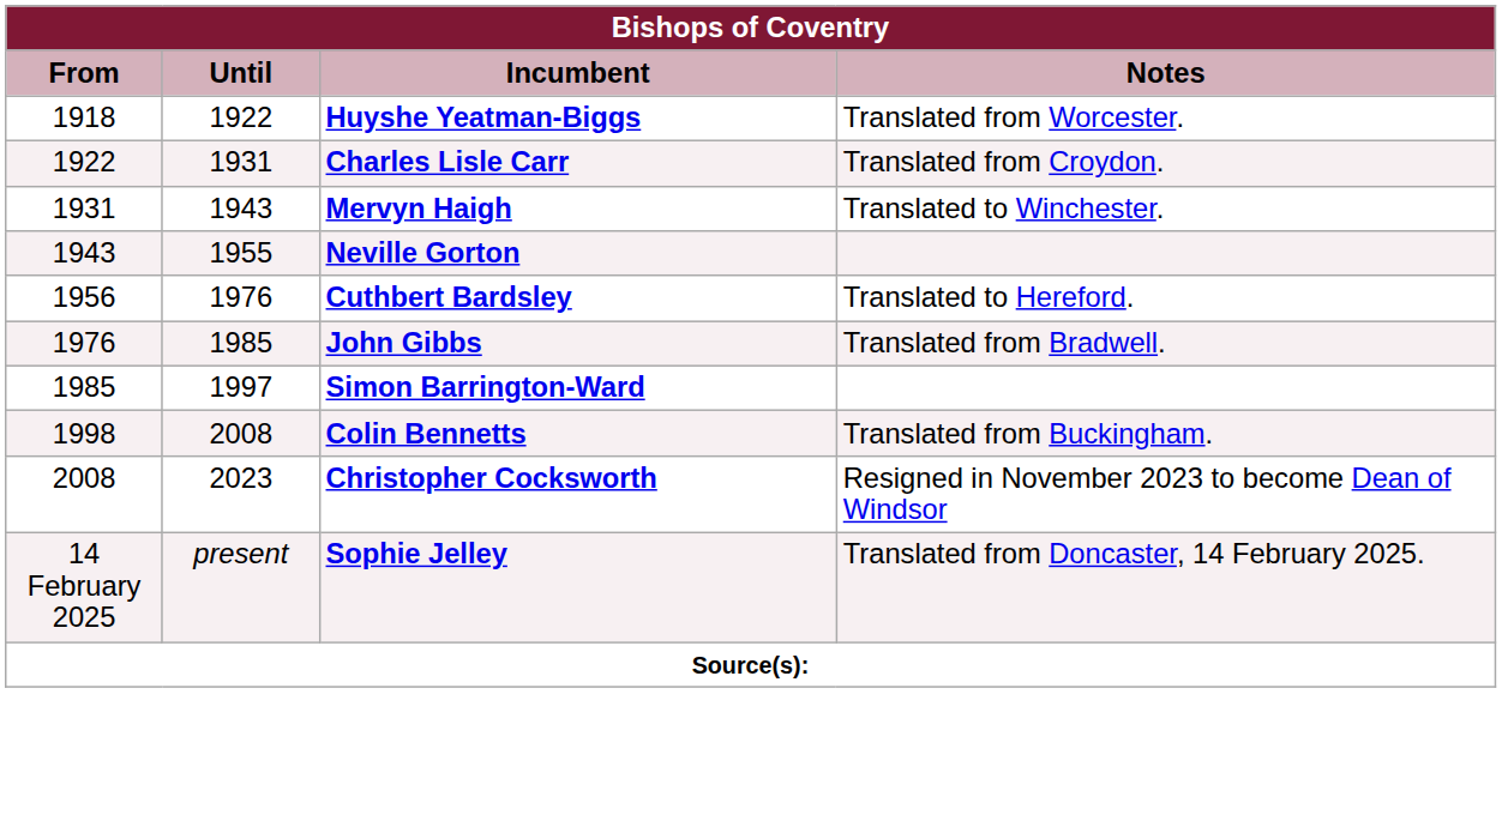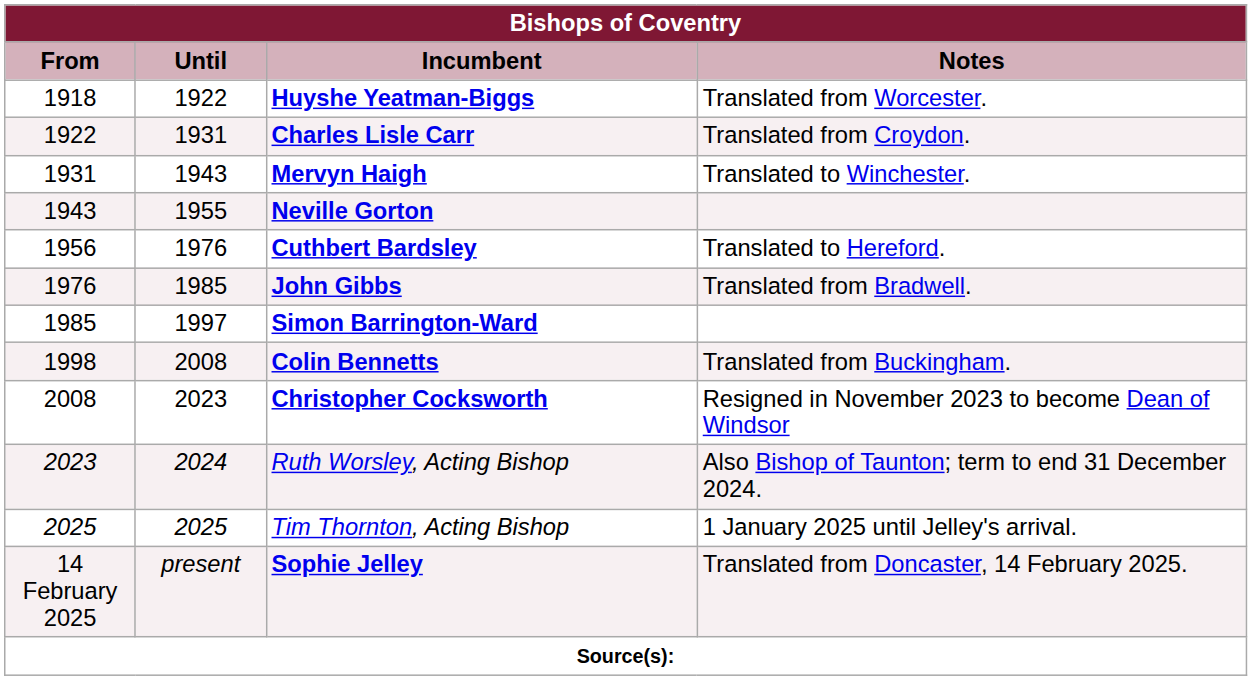+ row: 2023 | 2024 | Ruth Worsley, Acting Bishop | Also Bishop of Taunton; term to end 31 December 2024.
+ row: 2025 | 2025 | Tim Thornton, Acting Bishop | 1 January 2025 until Jelley's arrival.
